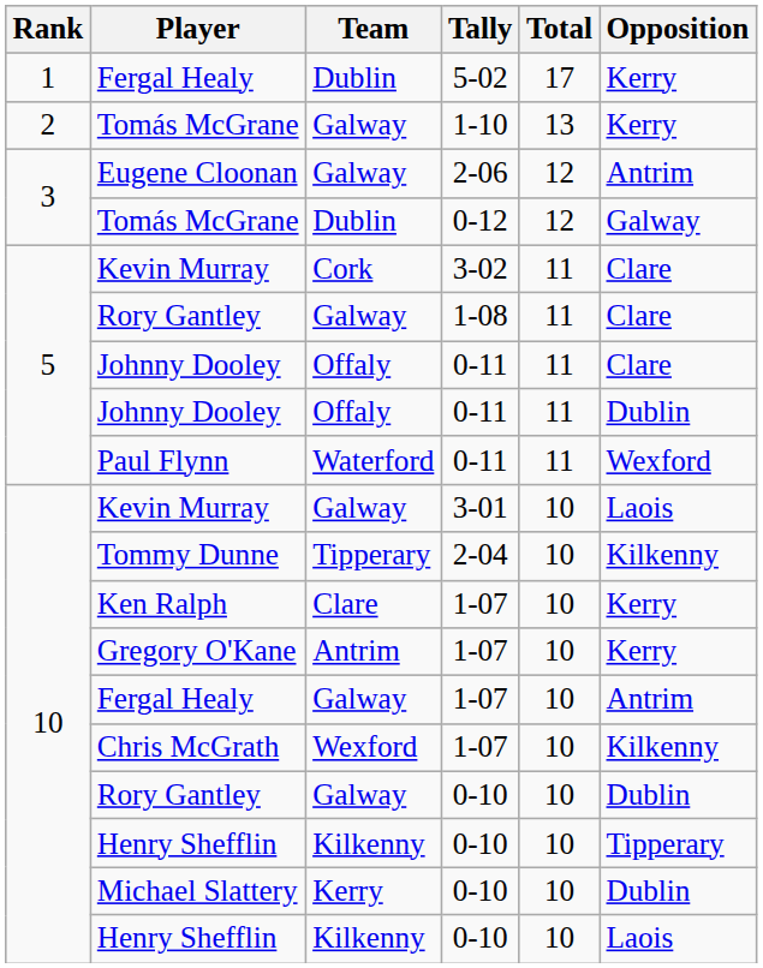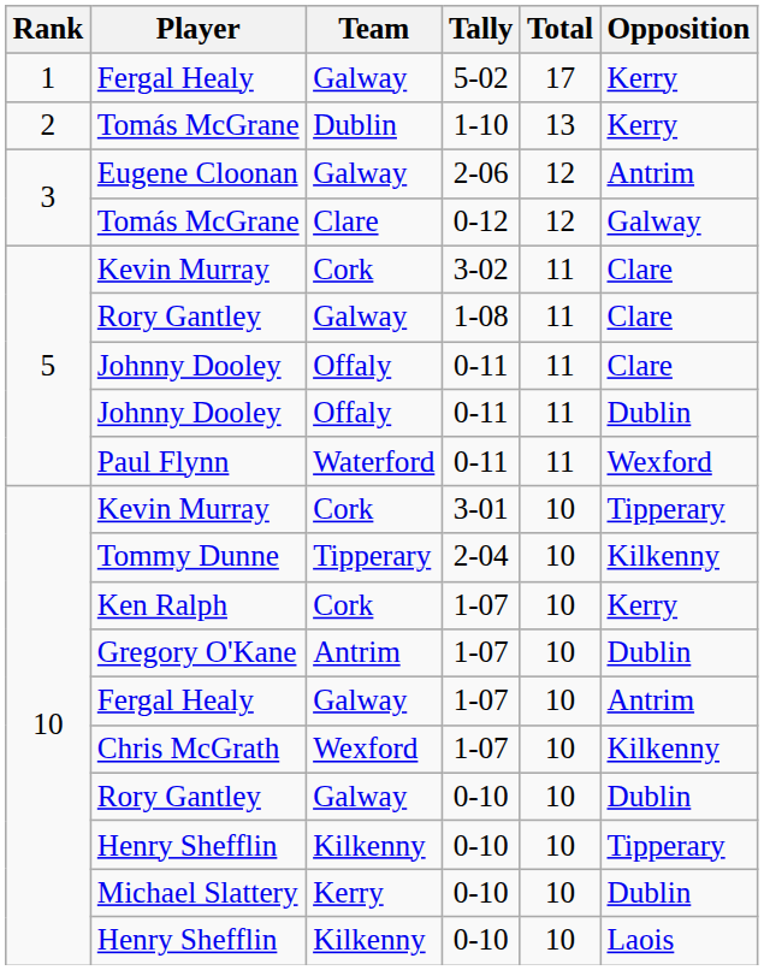Fergal Healy / 5-02 | Team: Dublin -> Galway
Tomás McGrane / 1-10 | Team: Galway -> Dublin
Tomás McGrane / 0-12 | Team: Dublin -> Clare
Kevin Murray / 3-01 | Team: Galway -> Cork
Kevin Murray / 3-01 | Opposition: Laois -> Tipperary
Ken Ralph | Team: Clare -> Cork
Gregory O'Kane | Opposition: Kerry -> Dublin
